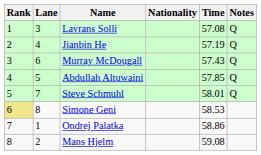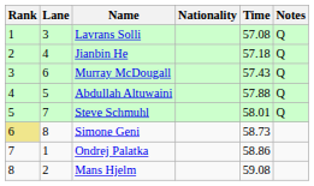Jianbin He | Time: 57.19 -> 57.18
Abdullah Altuwaini | Time: 57.85 -> 57.88
Simone Geni | Time: 58.53 -> 58.73
